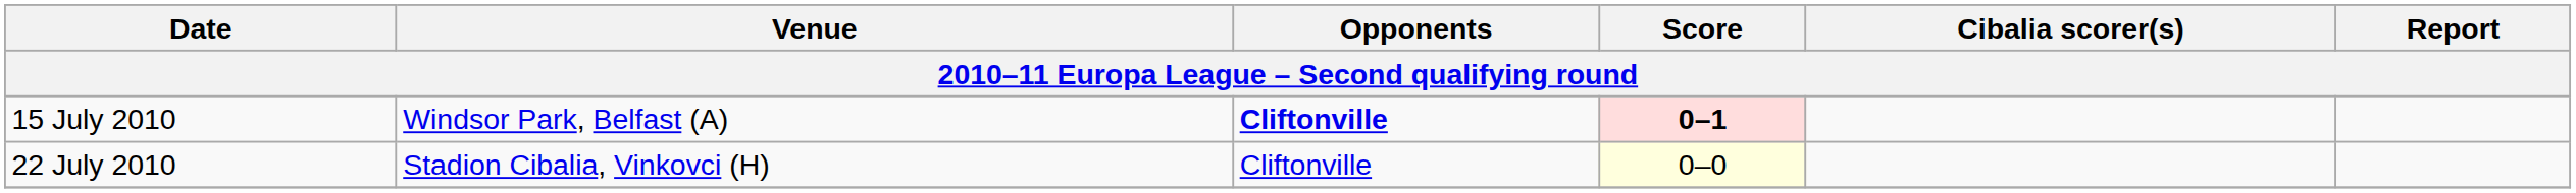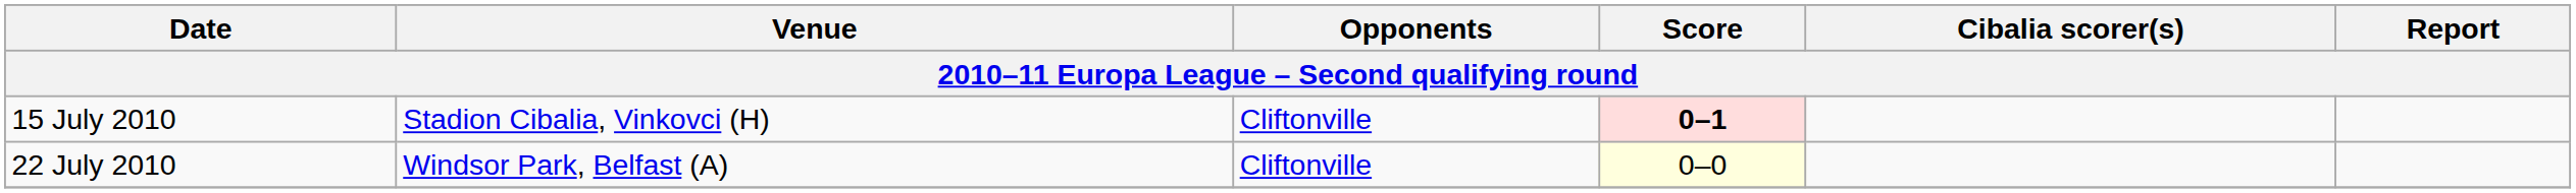15 July 2010 | Venue: Windsor Park, Belfast (A) -> Stadion Cibalia, Vinkovci (H)
15 July 2010 | Opponents: bold -> normal
22 July 2010 | Venue: Stadion Cibalia, Vinkovci (H) -> Windsor Park, Belfast (A)
